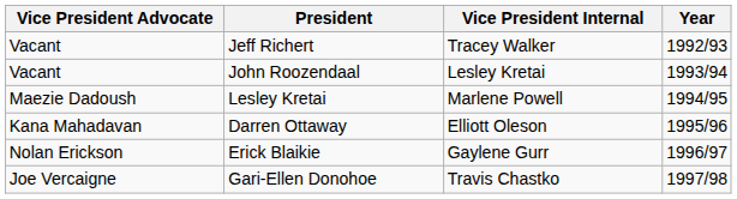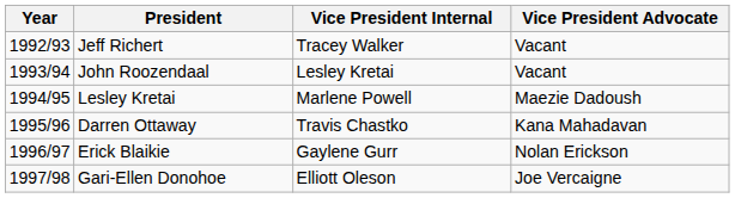columns swapped: Year <-> Vice President Advocate
Darren Ottaway | Vice President Internal: Elliott Oleson -> Travis Chastko
Gari-Ellen Donohoe | Vice President Internal: Travis Chastko -> Elliott Oleson
